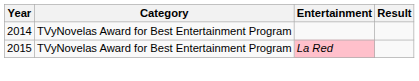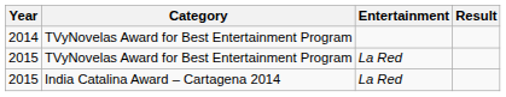2015 / TVyNovelas Award for Best Entertainment Program | Entertainment: pink background -> no background
+ row: 2015 | India Catalina Award – Cartagena 2014 | La Red
